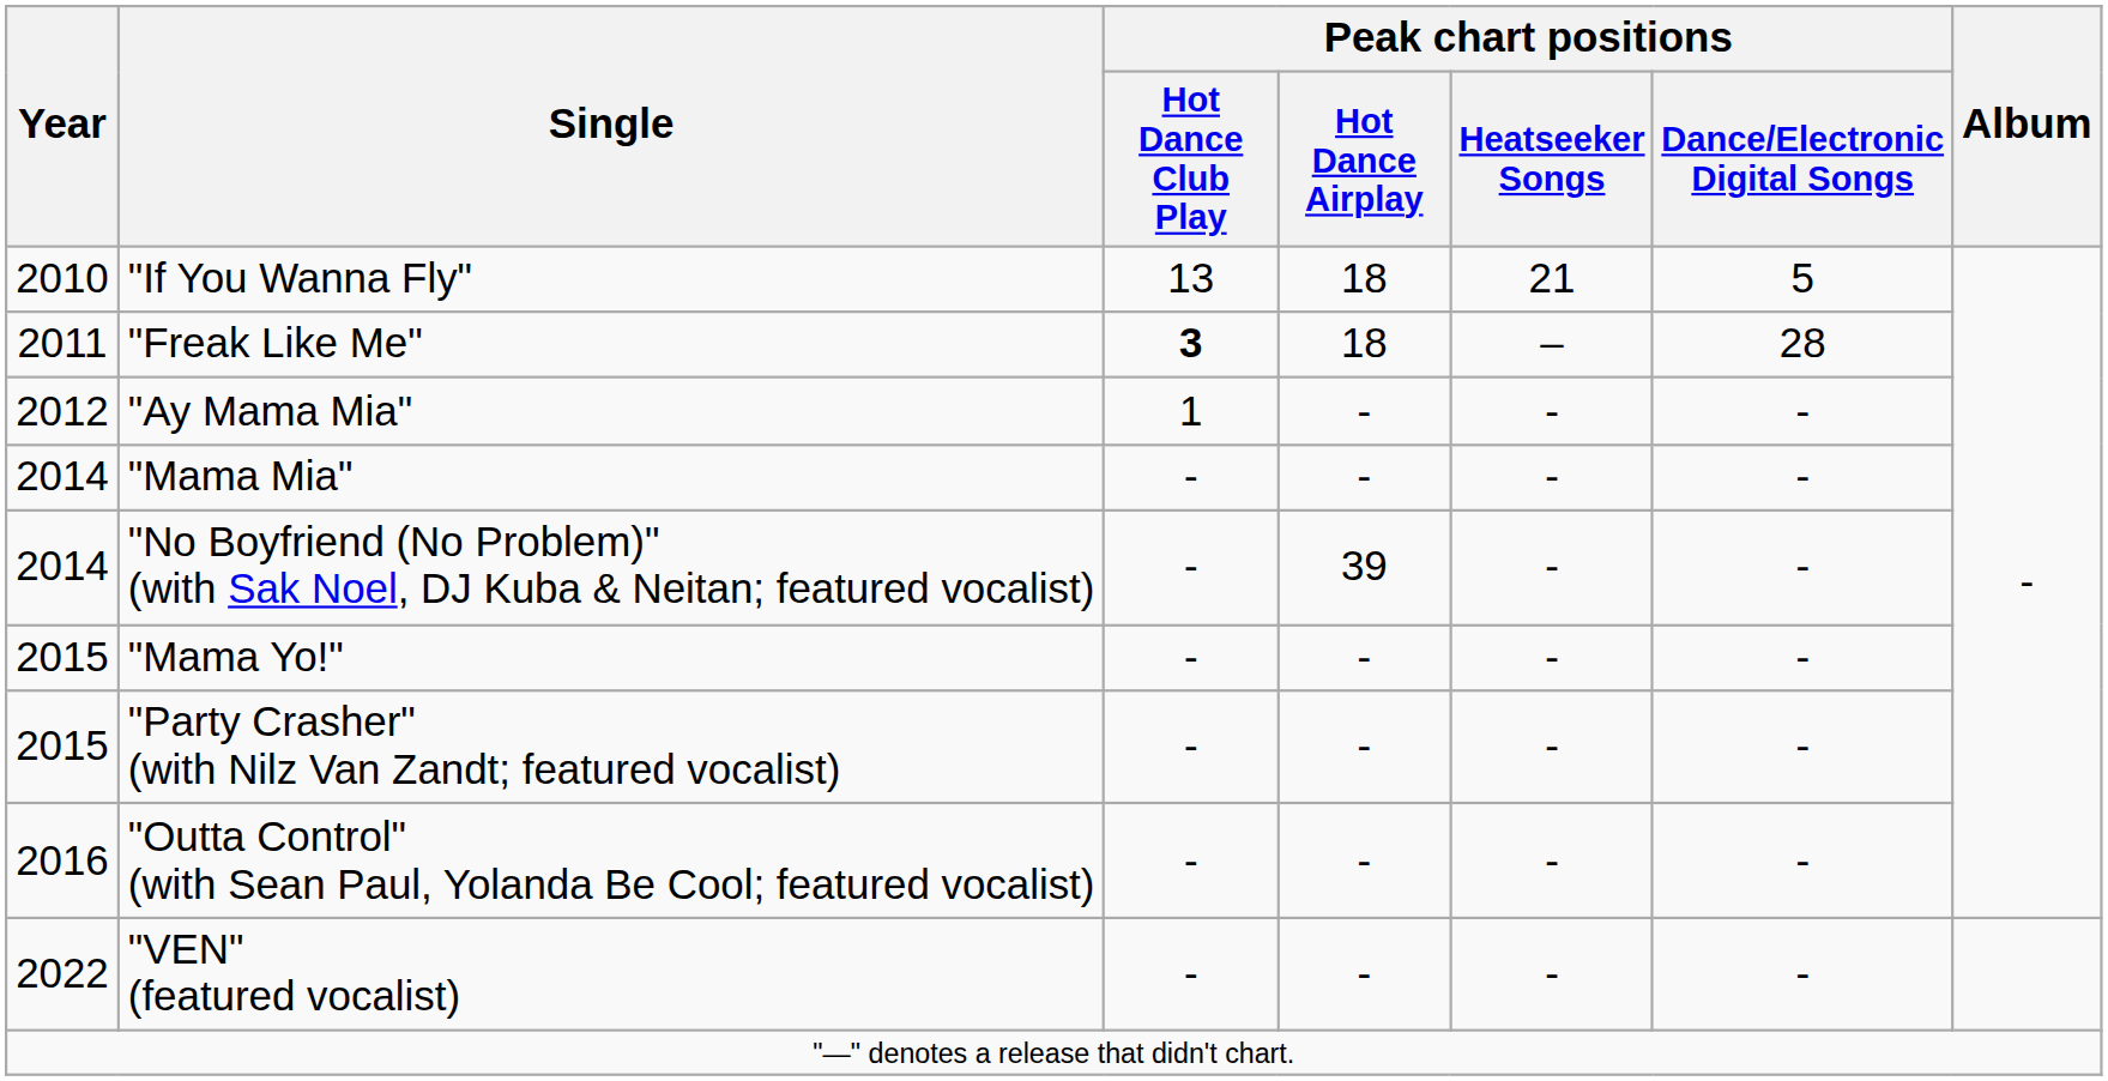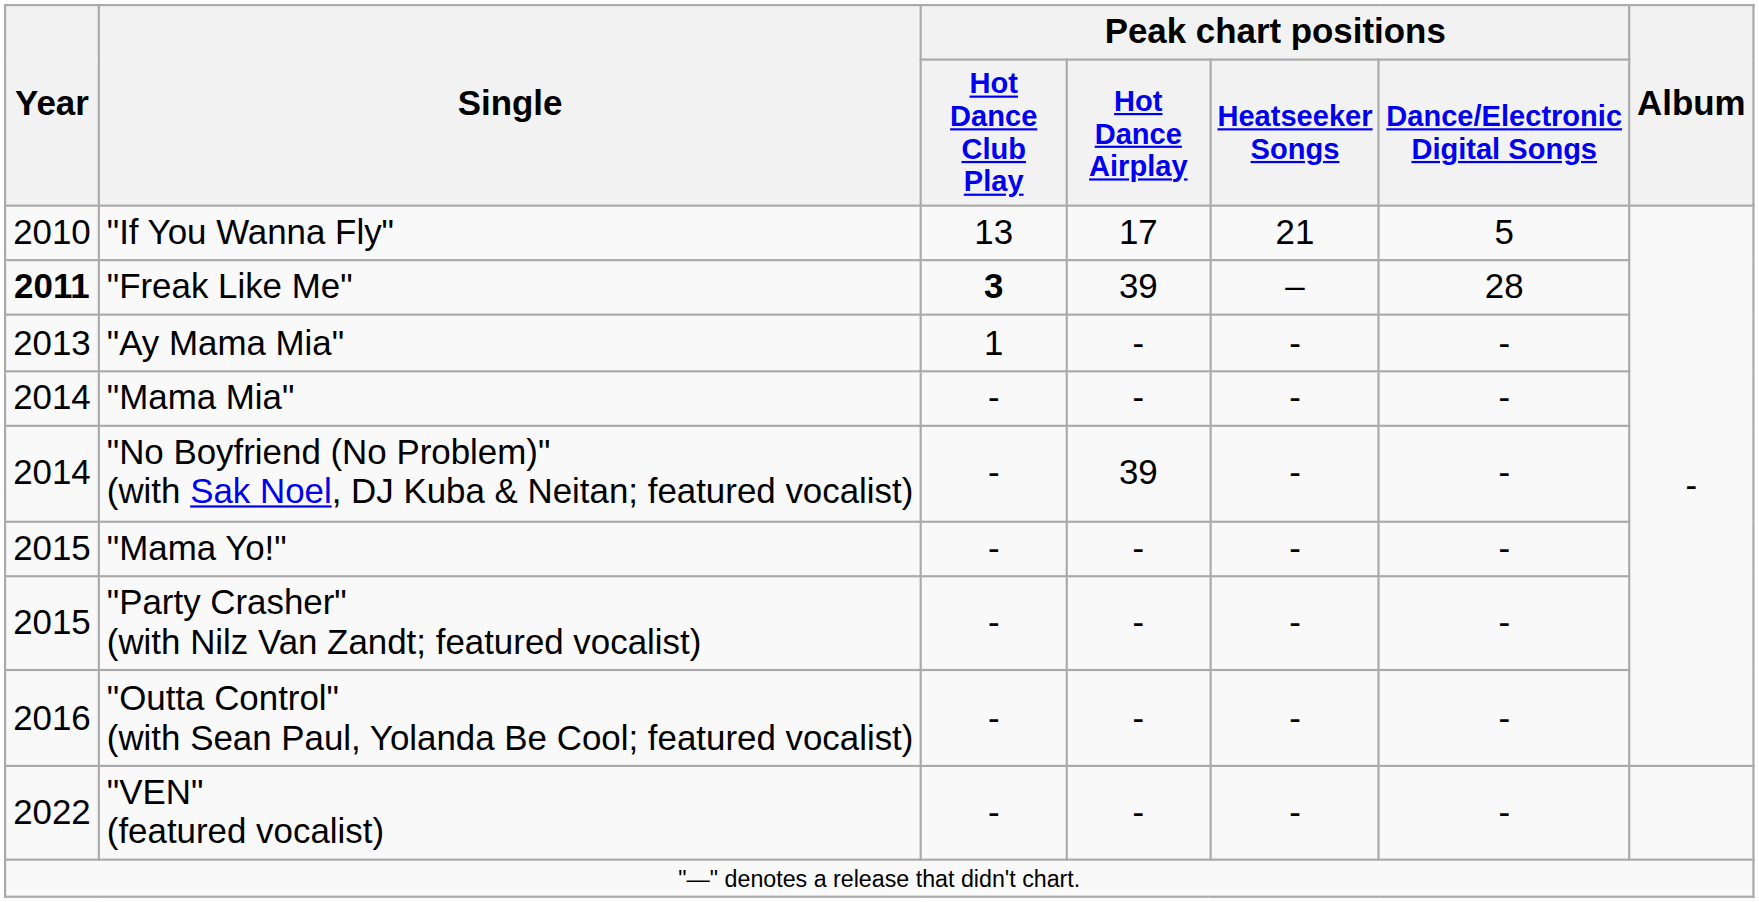"If You Wanna Fly" | Peak chart positions / Hot Dance Airplay: 18 -> 17
"Freak Like Me" | Year: normal -> bold
"Freak Like Me" | Peak chart positions / Hot Dance Airplay: 18 -> 39
"Ay Mama Mia" | Year: 2012 -> 2013
